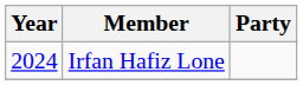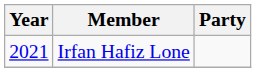Irfan Hafiz Lone | Year: 2024 -> 2021
